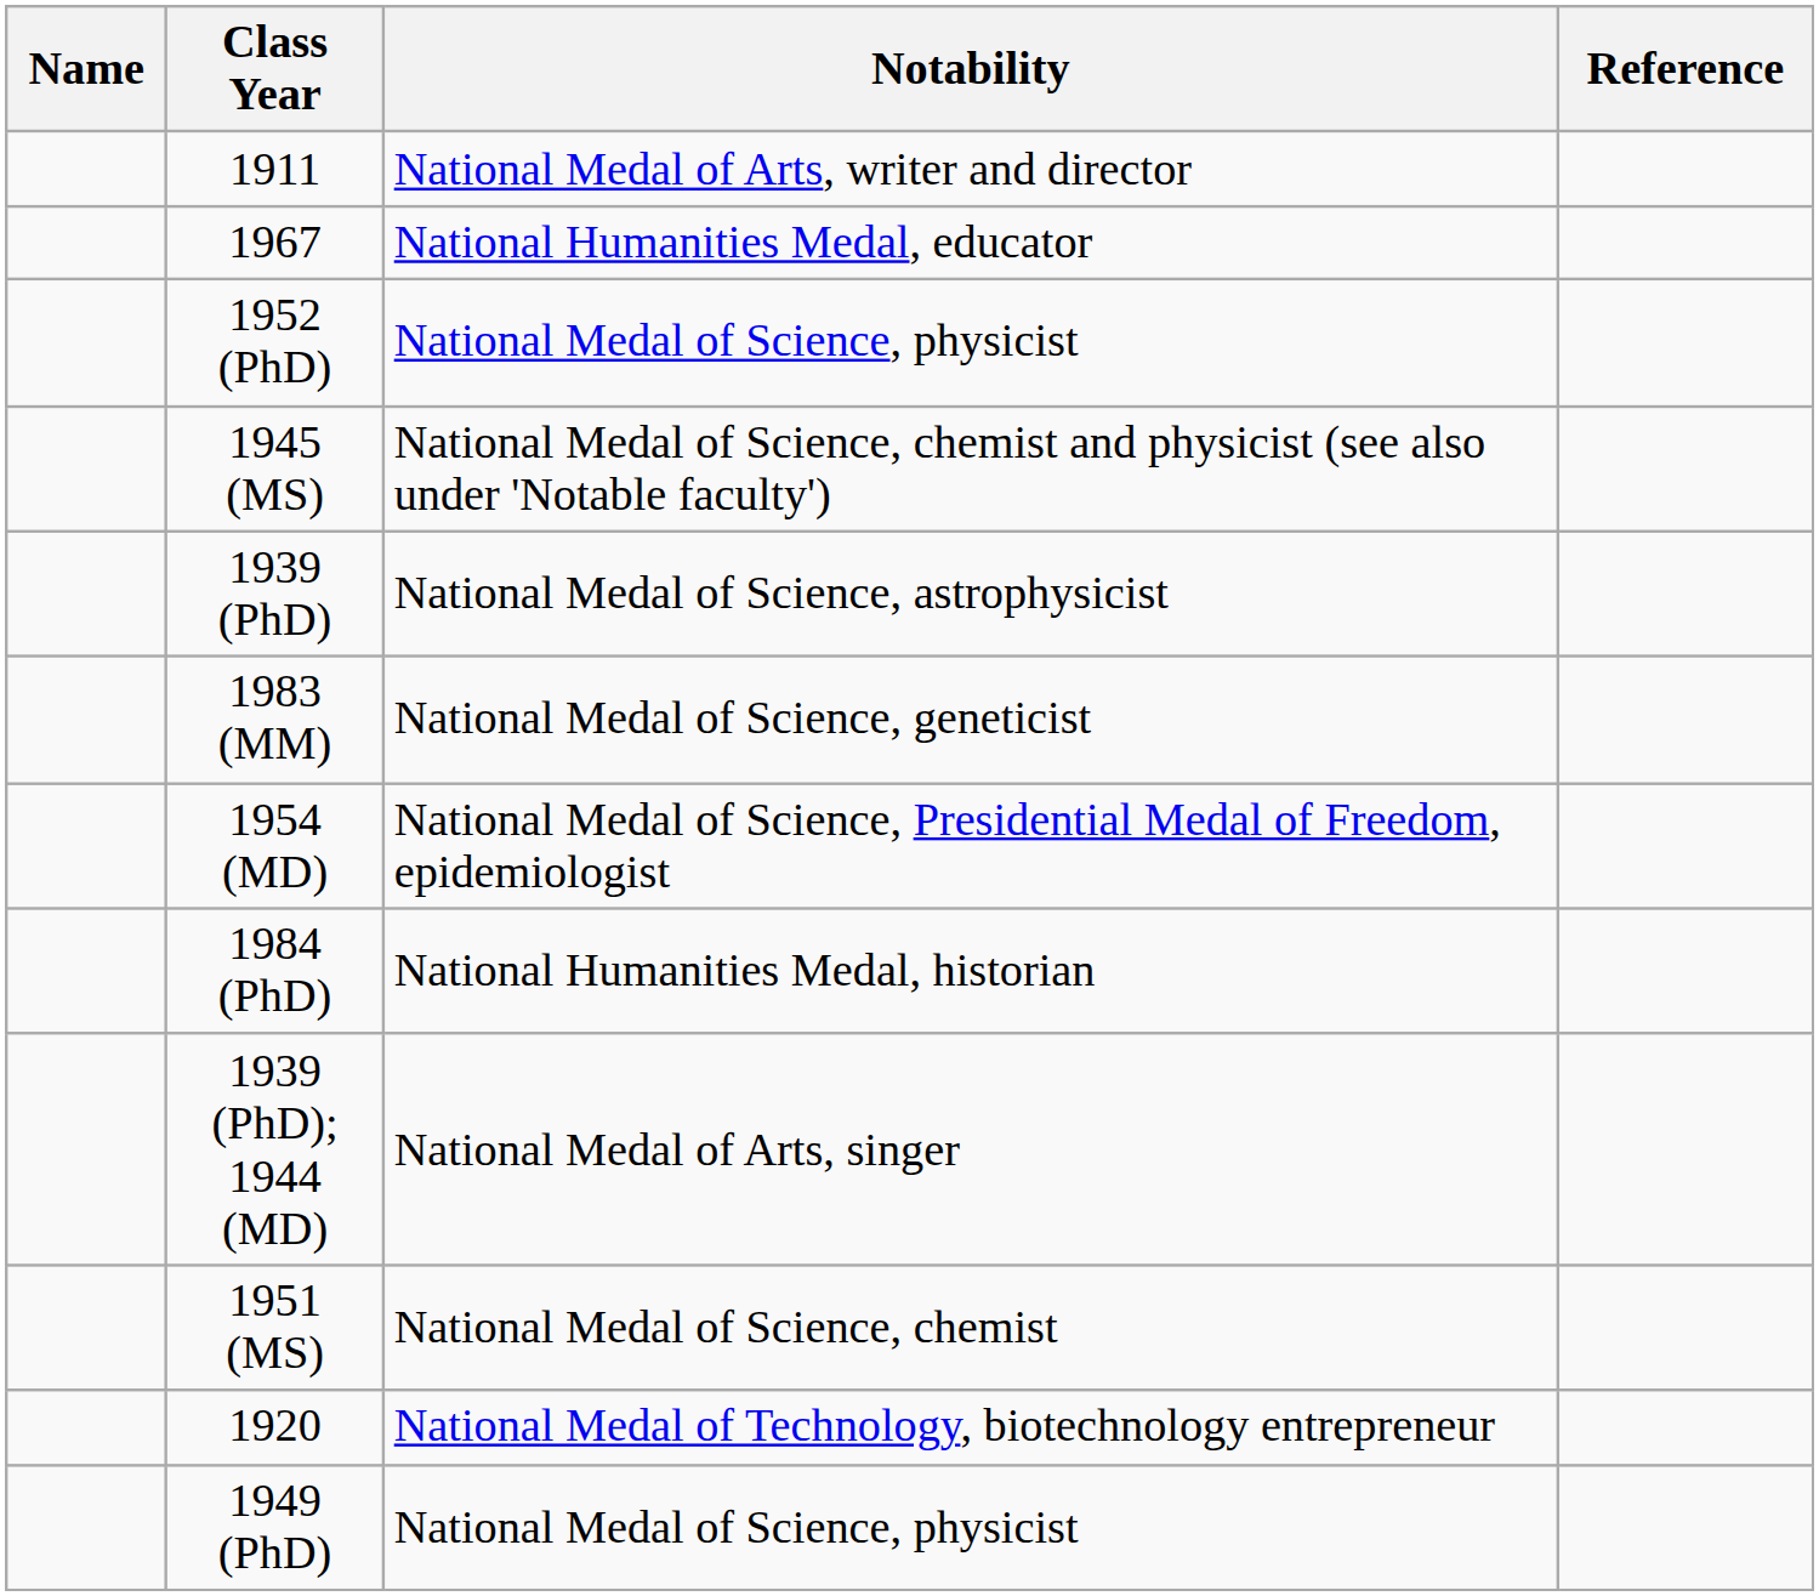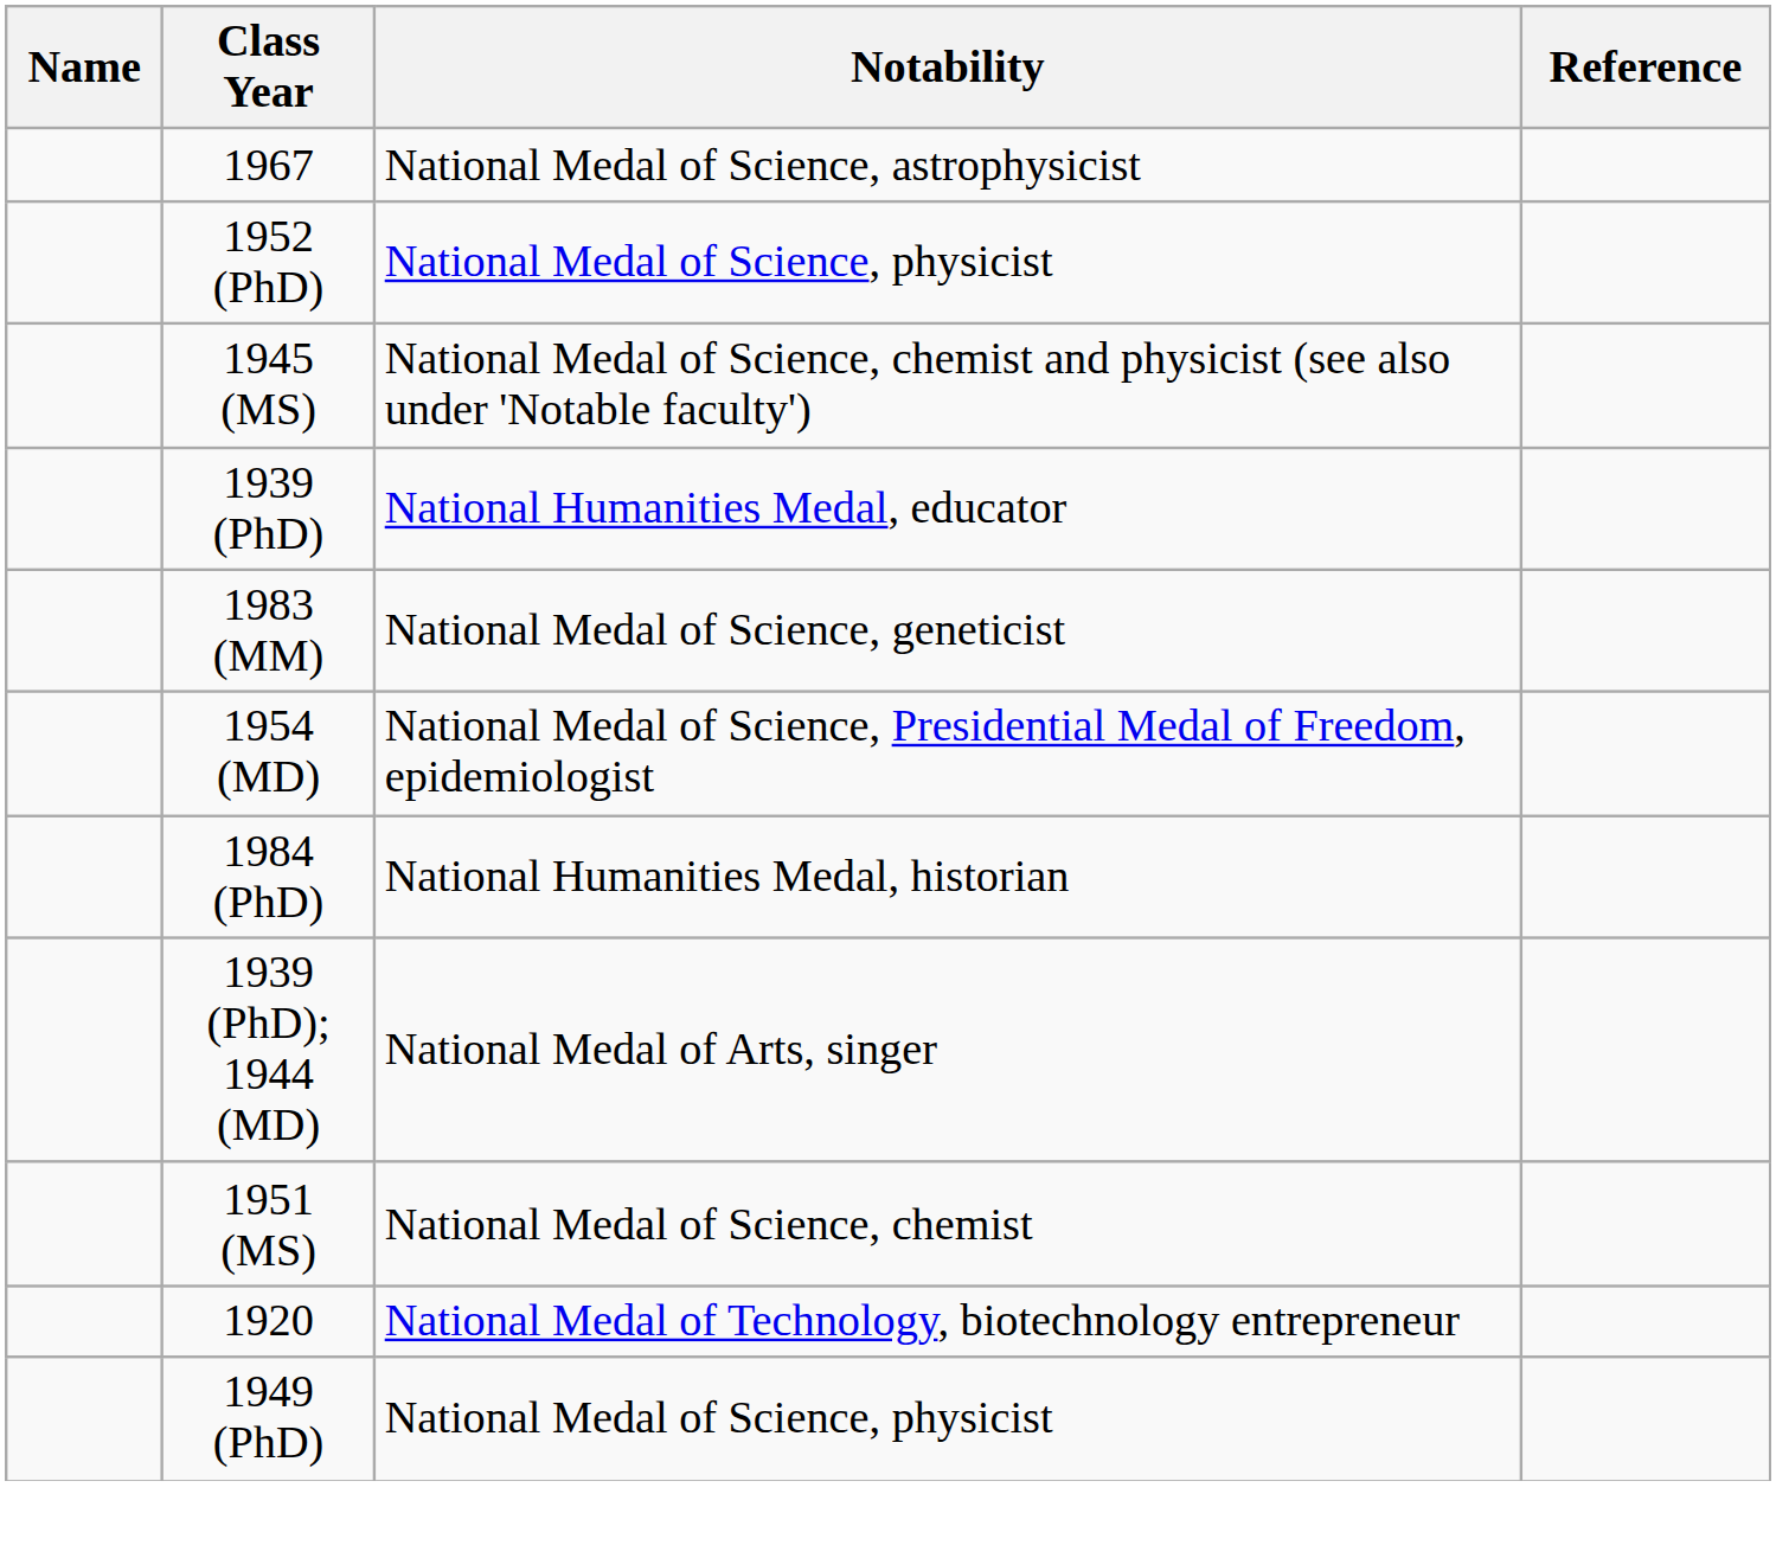- row: 1911 | National Medal of Arts, writer and director
1967 | Notability: National Humanities Medal, educator -> National Medal of Science, astrophysicist
1939 (PhD) | Notability: National Medal of Science, astrophysicist -> National Humanities Medal, educator
